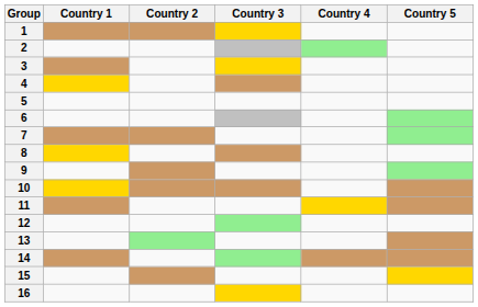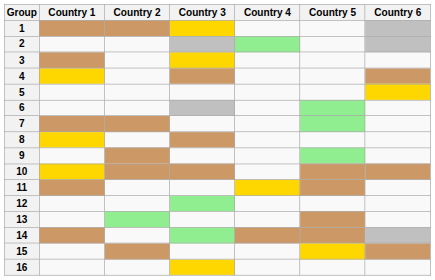+ column: Country 6
